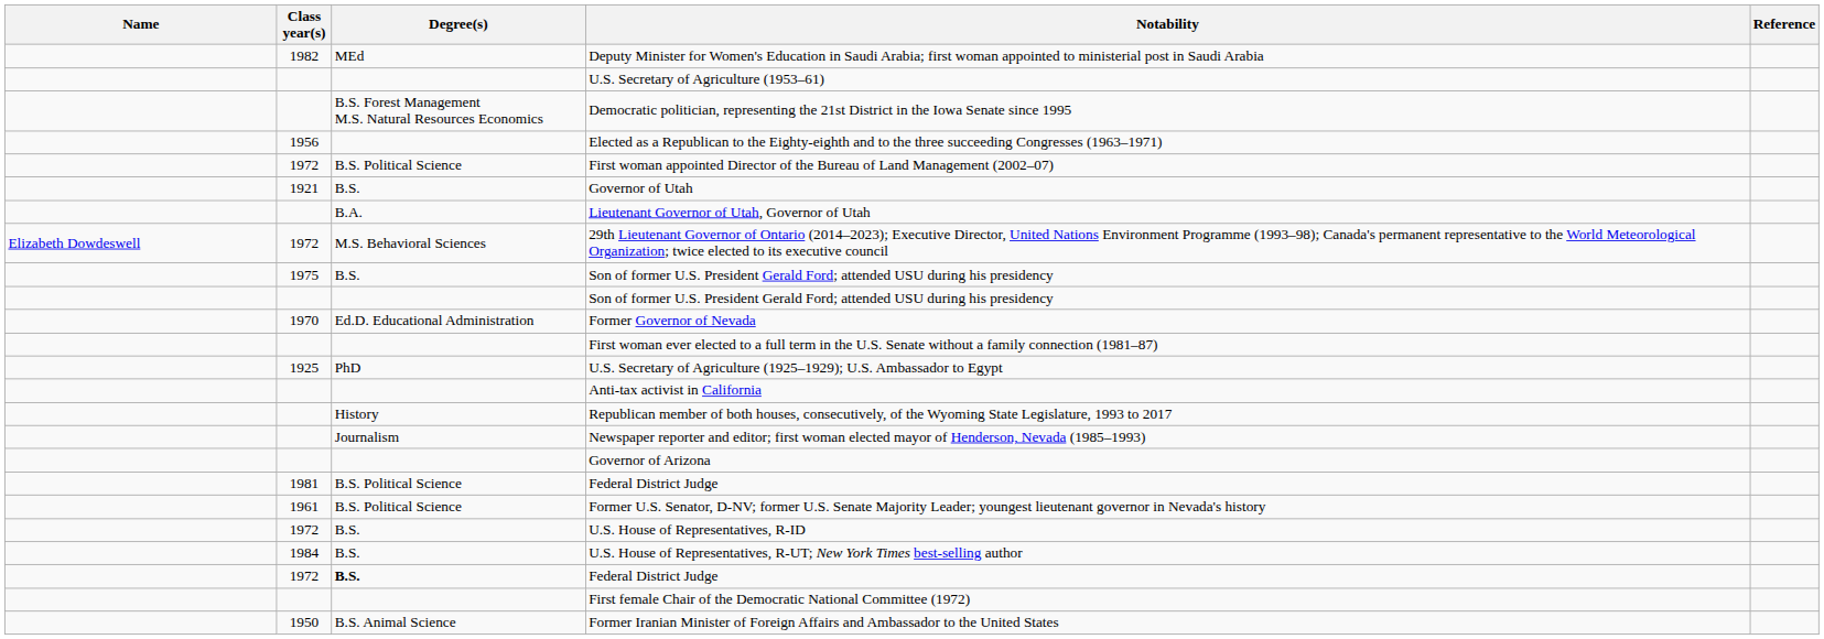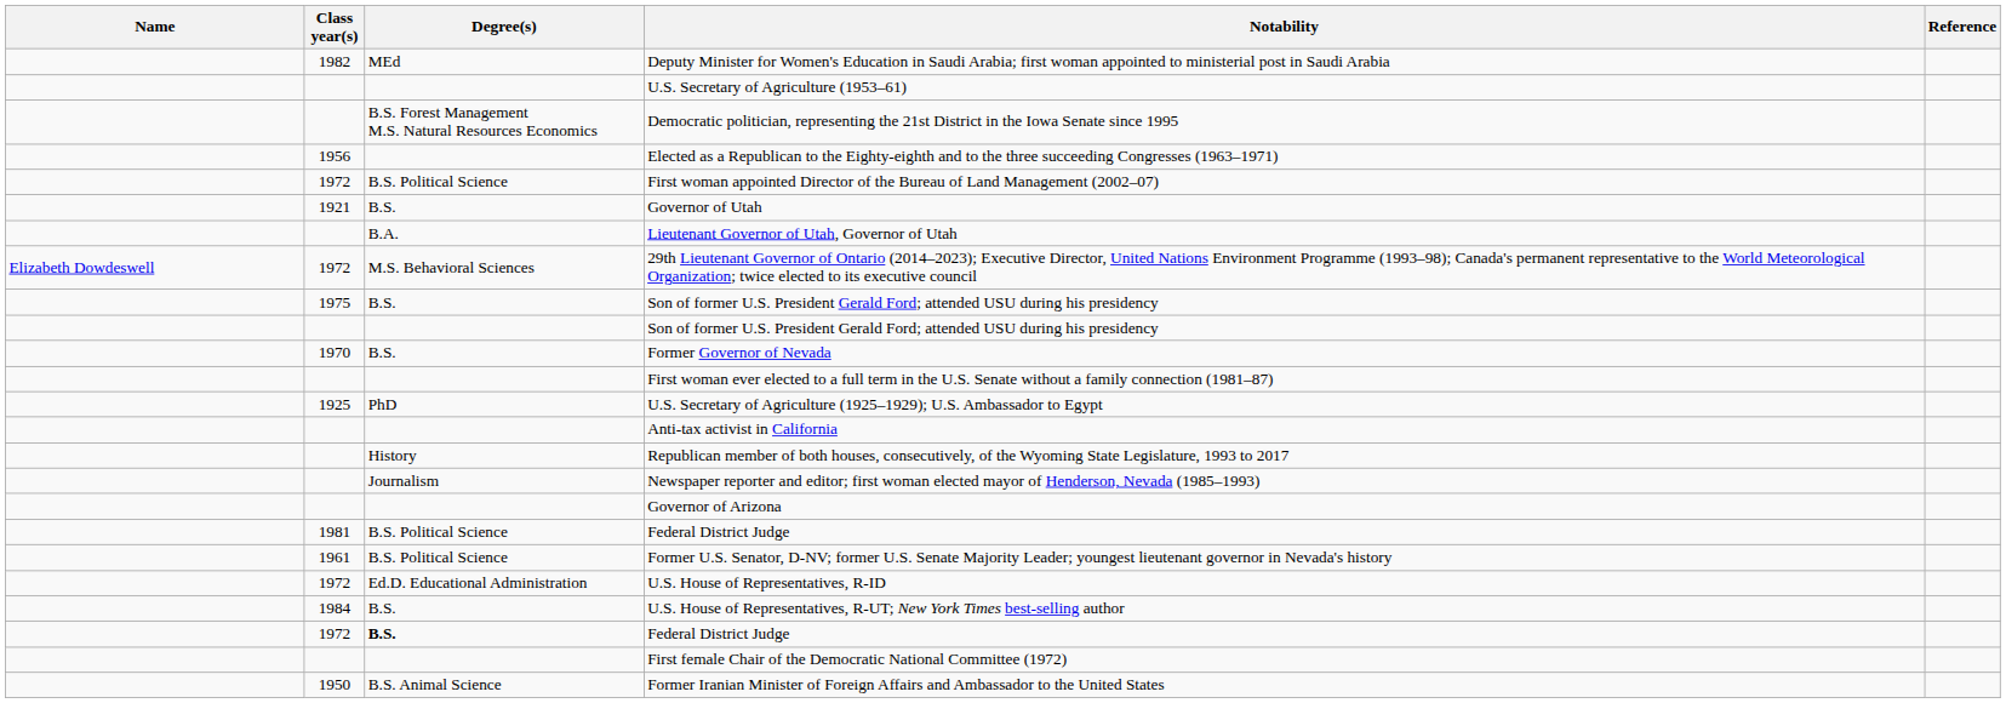Former Governor of Nevada | Degree(s): Ed.D. Educational Administration -> B.S.
U.S. House of Representatives, R-ID | Degree(s): B.S. -> Ed.D. Educational Administration
